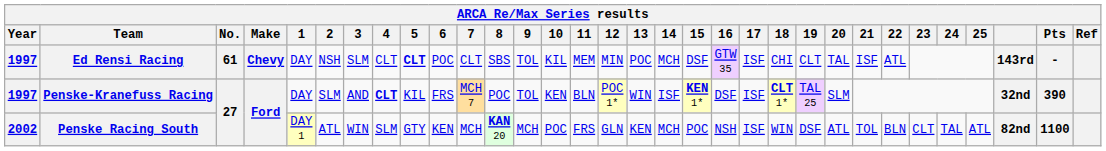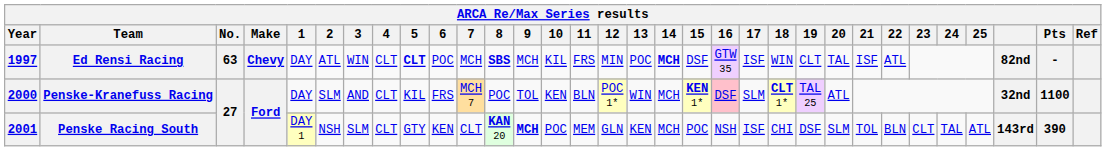Ed Rensi Racing | No.: 61 -> 63
Ed Rensi Racing | 2: NSH -> ATL
Ed Rensi Racing | 3: SLM -> WIN
Ed Rensi Racing | 7: CLT -> MCH
Ed Rensi Racing | 8: normal -> bold
Ed Rensi Racing | 9: TOL -> MCH
Ed Rensi Racing | 11: MEM -> FRS
Ed Rensi Racing | 14: normal -> bold
Ed Rensi Racing | 18: CHI -> WIN
Ed Rensi Racing | column 30: 143rd -> 82nd
Penske-Kranefuss Racing | Year: 1997 -> 2000
Penske-Kranefuss Racing | 4: bold -> normal
Penske-Kranefuss Racing | 14: ISF -> MCH
Penske-Kranefuss Racing | 16: no background -> pink background
Penske-Kranefuss Racing | 17: ISF -> SLM
Penske-Kranefuss Racing | 20: SLM -> ATL
Penske-Kranefuss Racing | Pts: 390 -> 1100
Penske Racing South | Year: 2002 -> 2001
Penske Racing South | 2: ATL -> NSH
Penske Racing South | 3: WIN -> SLM
Penske Racing South | 4: SLM -> CLT
Penske Racing South | 7: MCH -> CLT
Penske Racing South | 9: normal -> bold
Penske Racing South | 11: FRS -> MEM
Penske Racing South | 18: WIN -> CHI
Penske Racing South | 20: ATL -> SLM
Penske Racing South | column 30: 82nd -> 143rd
Penske Racing South | Pts: 1100 -> 390
